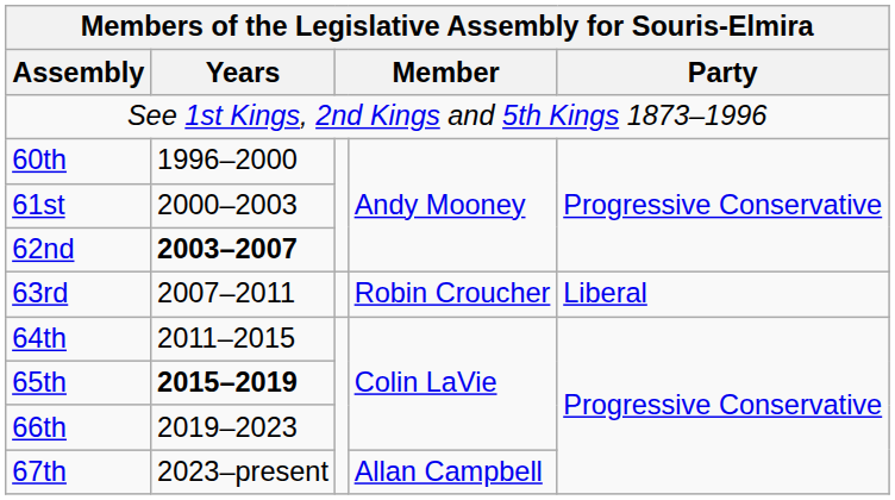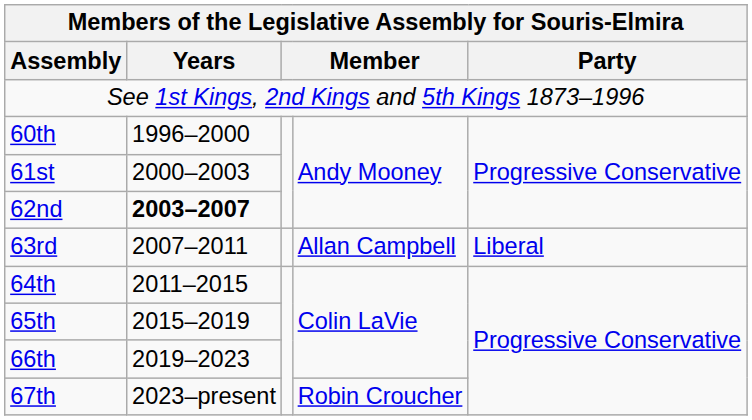63rd | column 4: Robin Croucher -> Allan Campbell
65th | Years: bold -> normal
67th | column 4: Allan Campbell -> Robin Croucher
